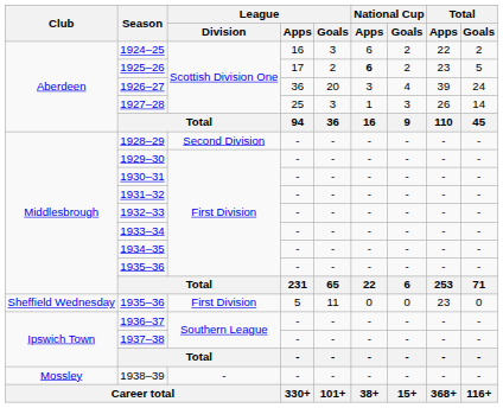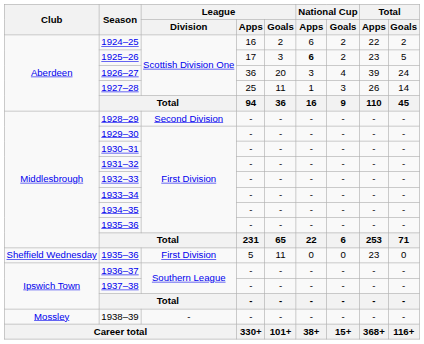1924–25 | League / Goals: 3 -> 2
1925–26 | League / Goals: 2 -> 3
1927–28 | League / Goals: 3 -> 11
